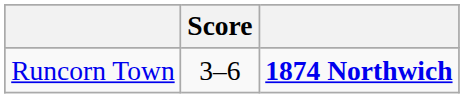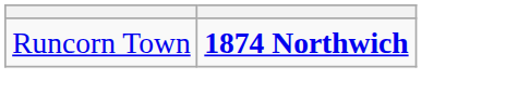- column: Score | 3–6
